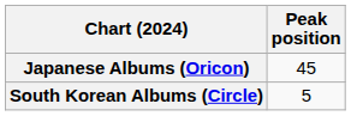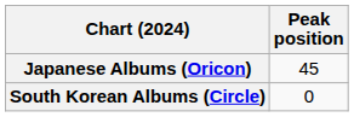South Korean Albums (Circle) | Peak position: 5 -> 0
